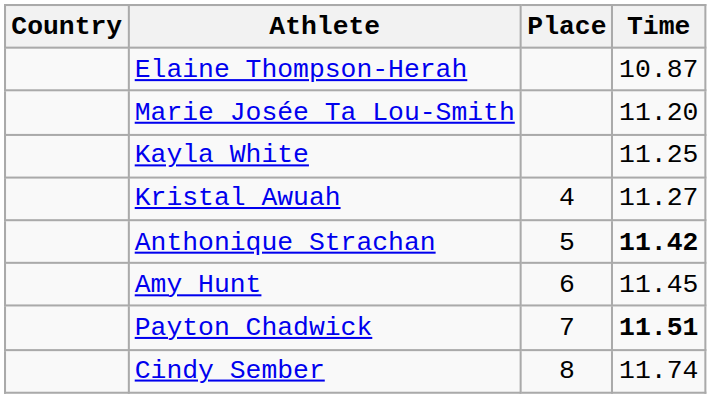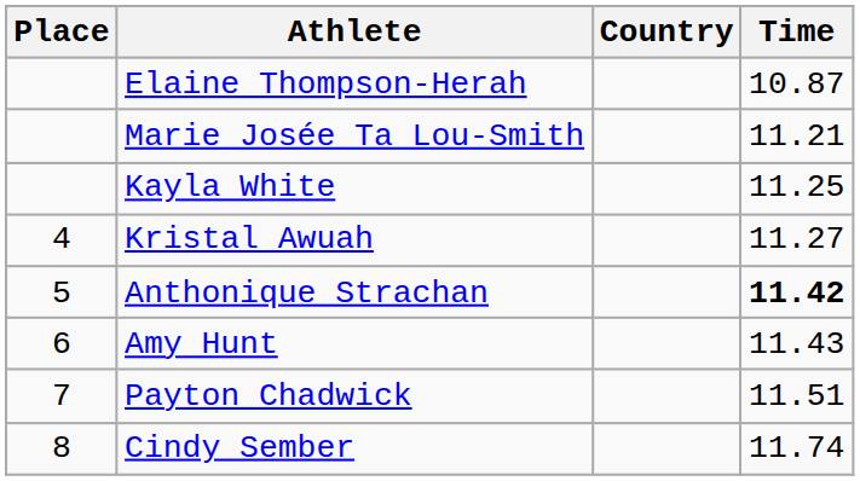columns swapped: Place <-> Country
Marie Josée Ta Lou-Smith | Time: 11.20 -> 11.21
Amy Hunt | Time: 11.45 -> 11.43
Payton Chadwick | Time: bold -> normal
